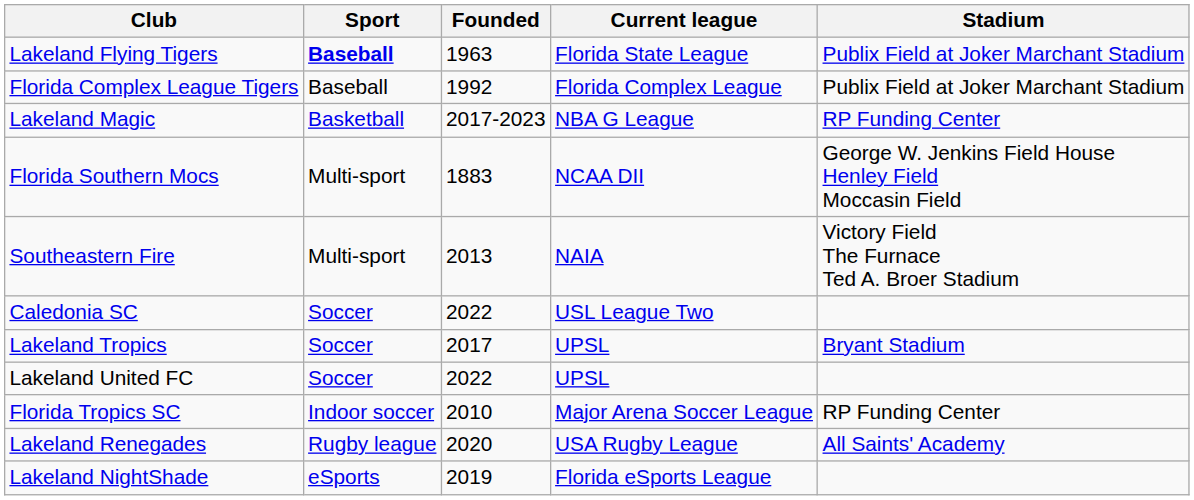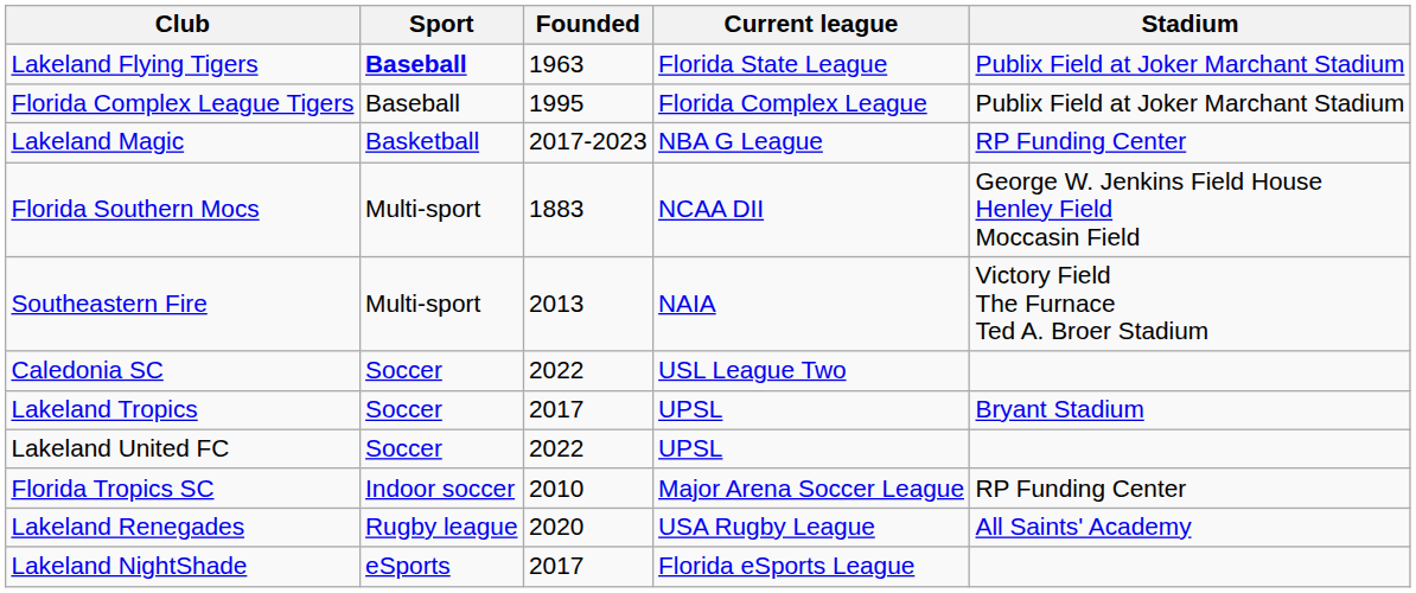Florida Complex League Tigers | Founded: 1992 -> 1995
Lakeland NightShade | Founded: 2019 -> 2017
